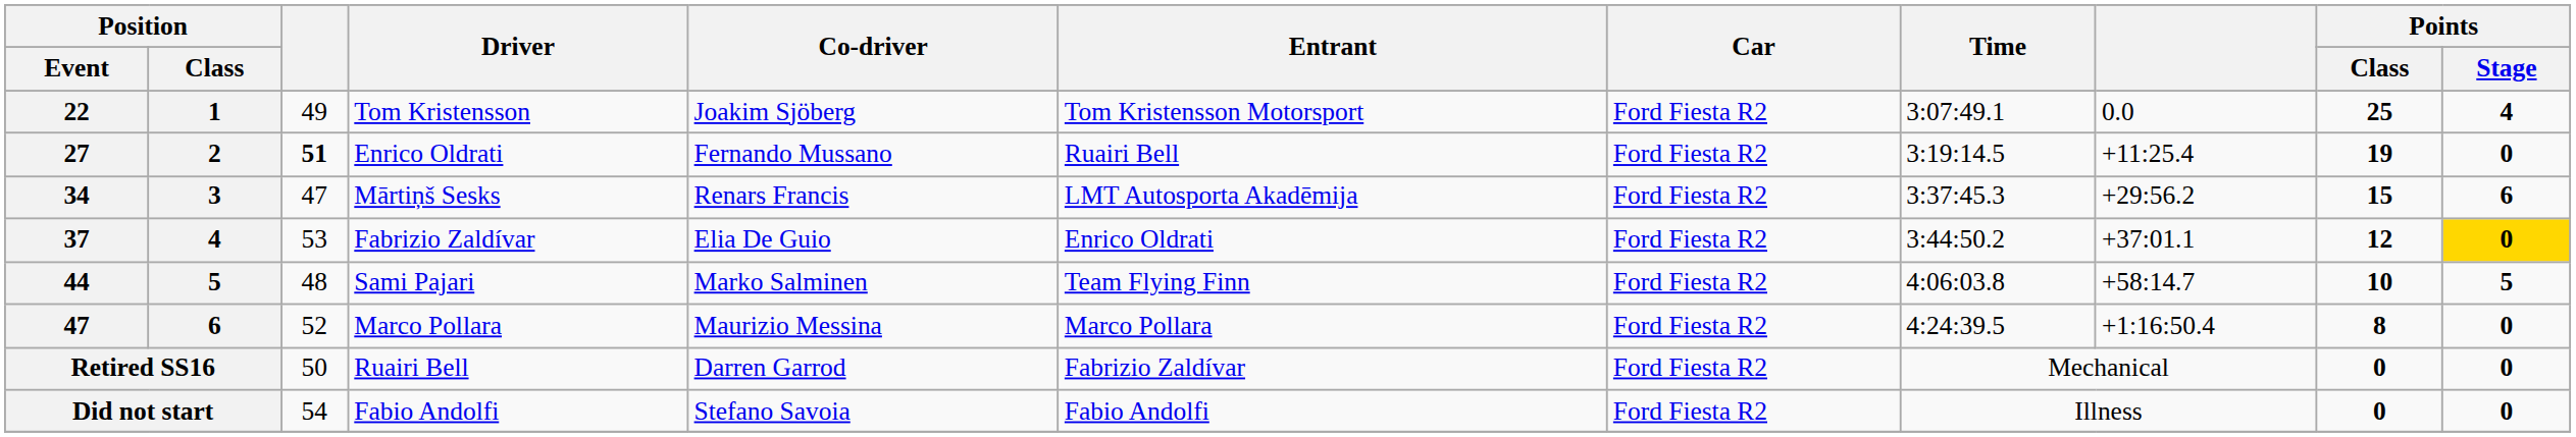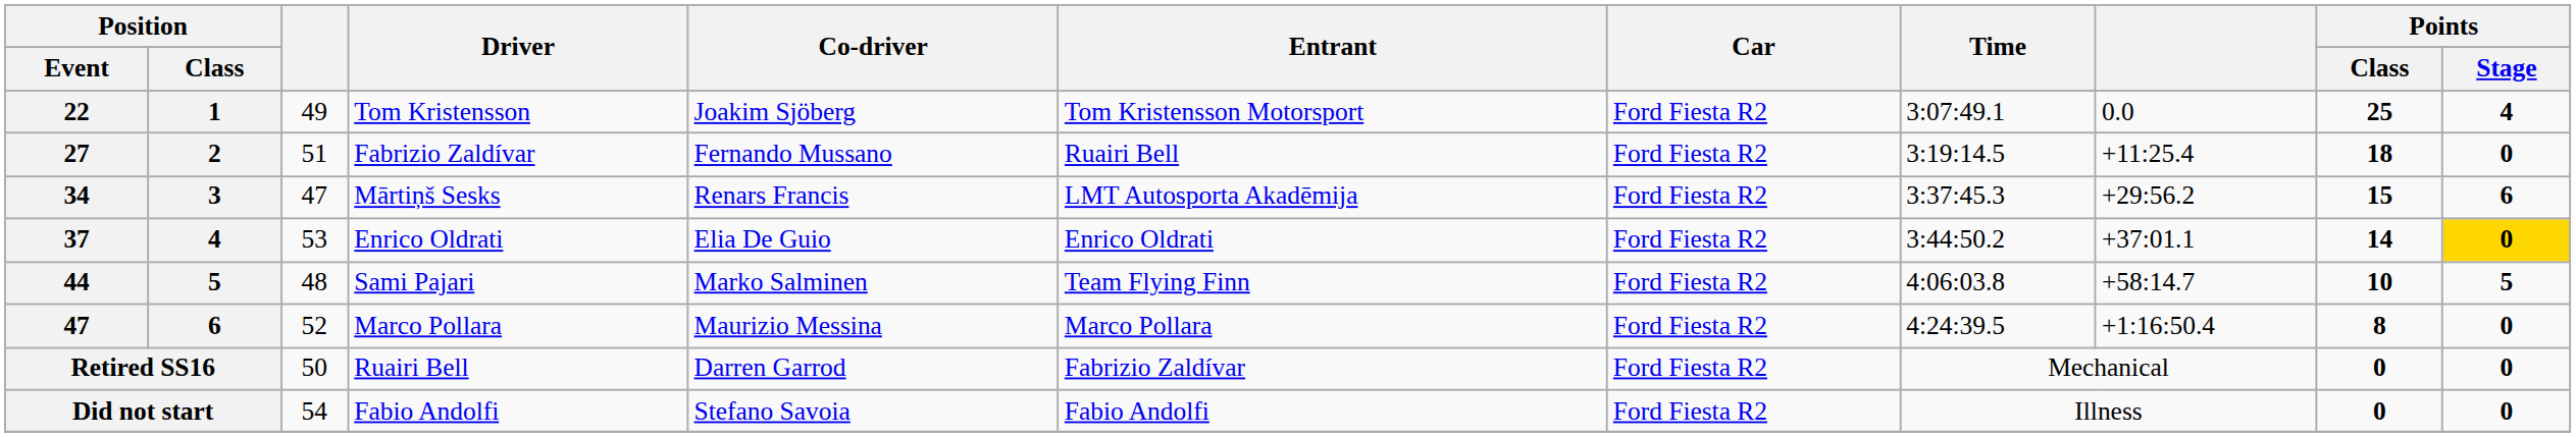27 | column 3: bold -> normal
27 | Driver: Enrico Oldrati -> Fabrizio Zaldívar
27 | Points / Class: 19 -> 18
37 | Driver: Fabrizio Zaldívar -> Enrico Oldrati
37 | Points / Class: 12 -> 14
